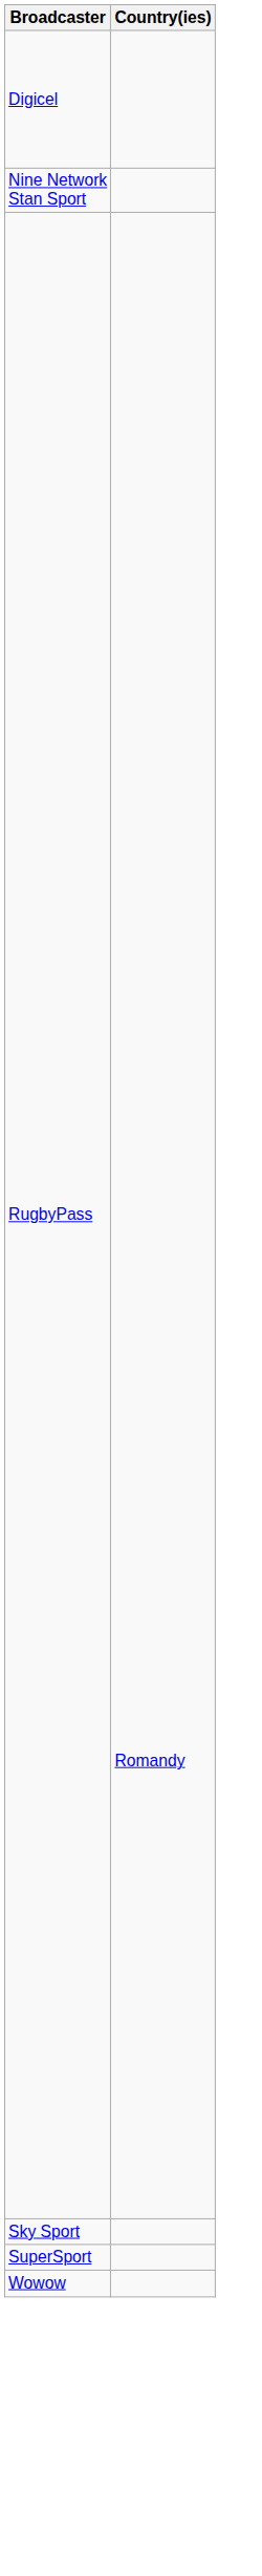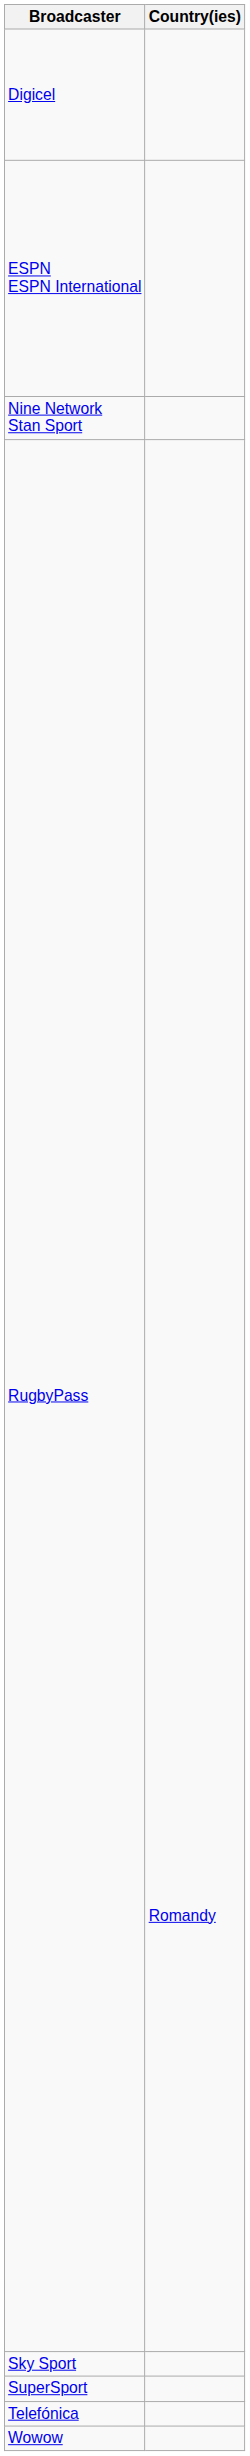+ row: ESPN ESPN International
+ row: Telefónica
